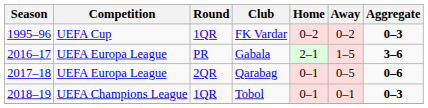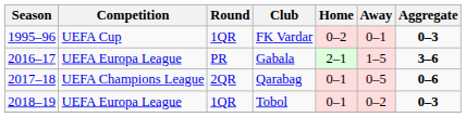FK Vardar | Away: 0–2 -> 0–1
Qarabag | Competition: UEFA Europa League -> UEFA Champions League
Tobol | Competition: UEFA Champions League -> UEFA Europa League
Tobol | Away: 0–1 -> 0–2
